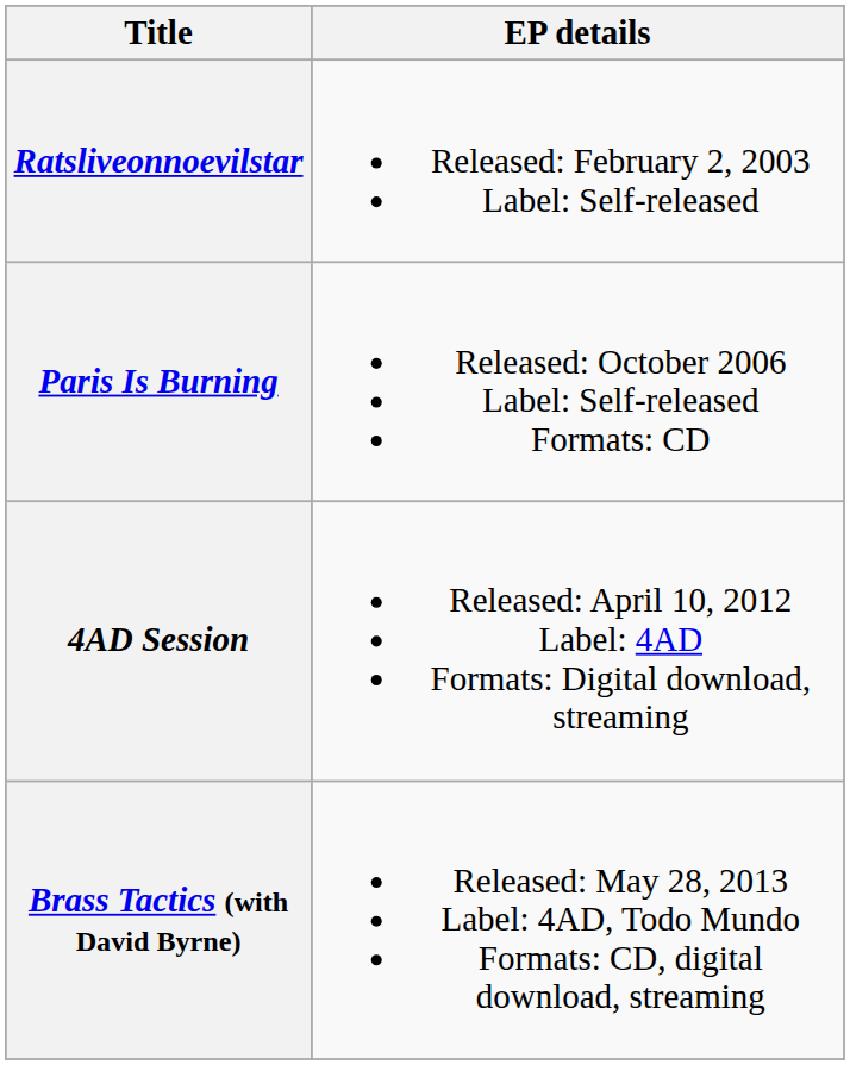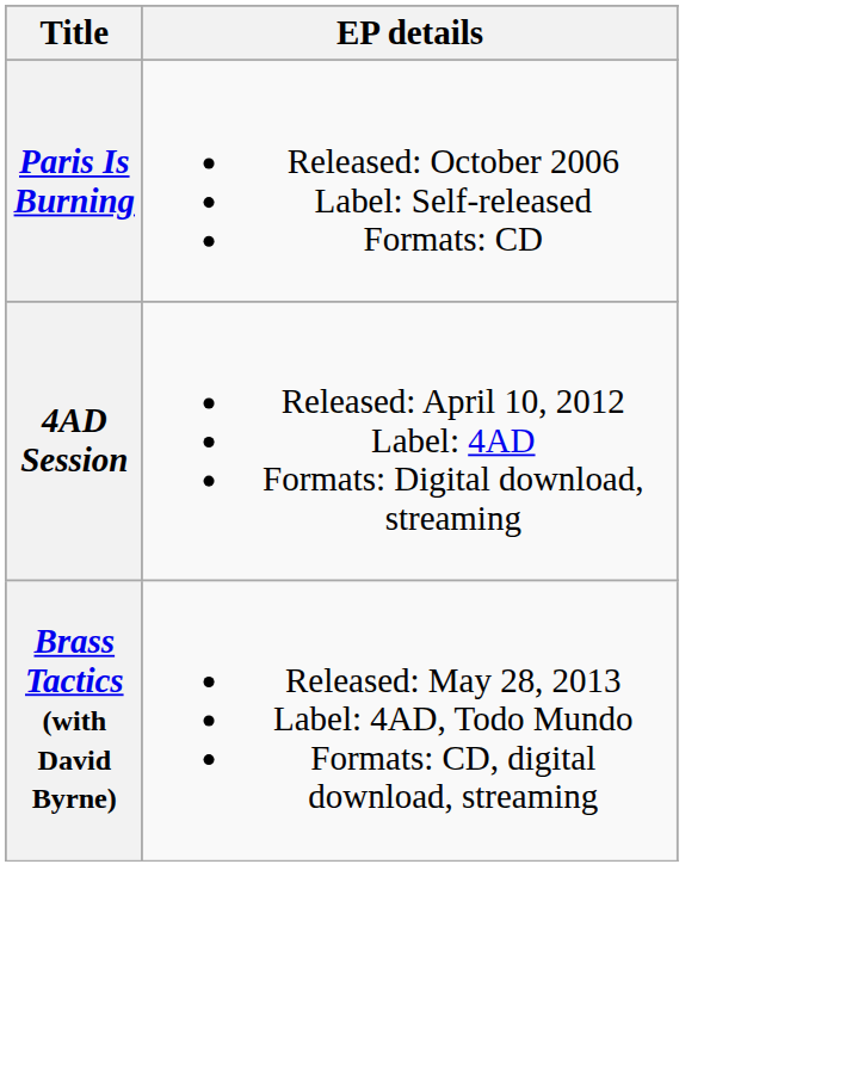- row: Ratsliveonnoevilstar | Released: February 2, 2003 Label: Self-released
